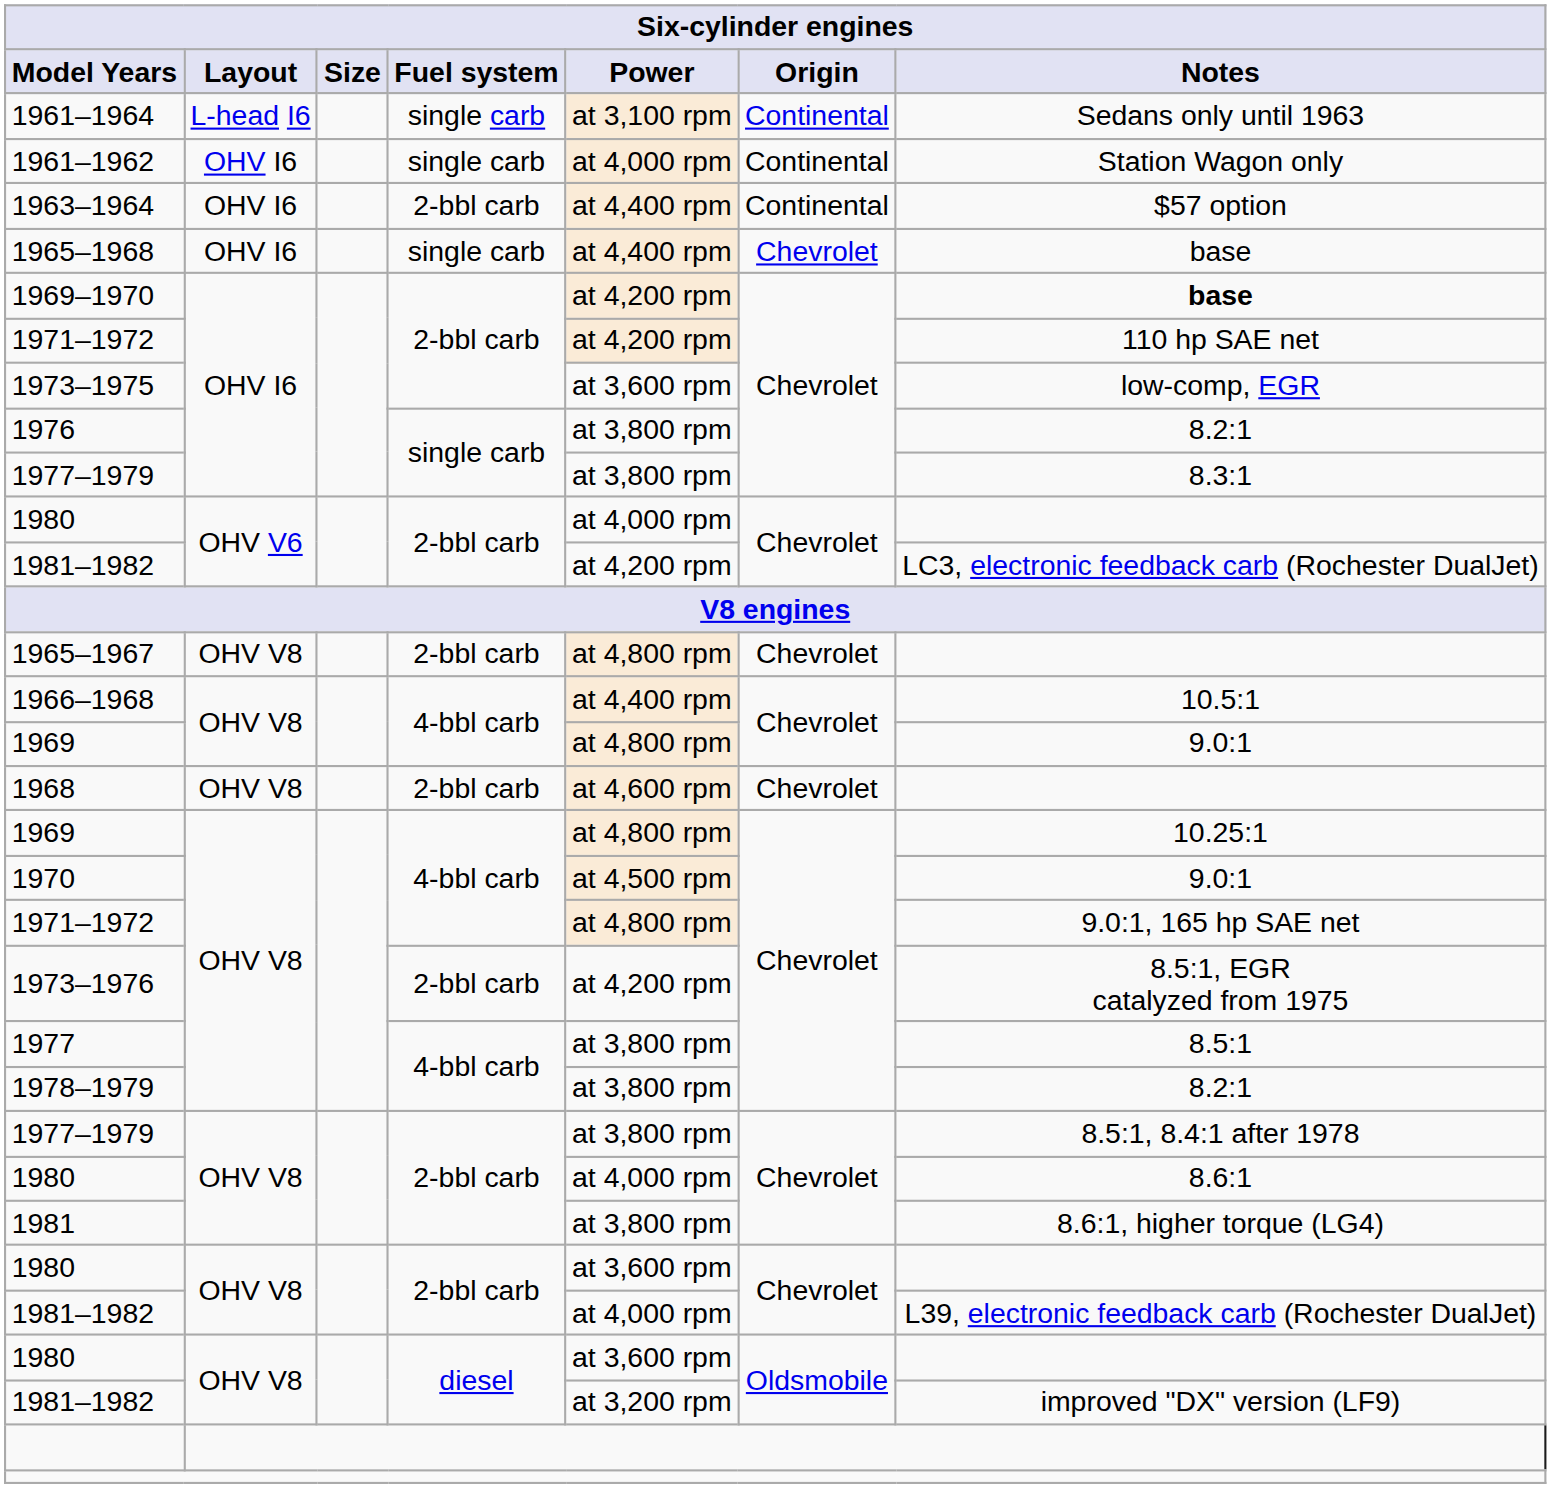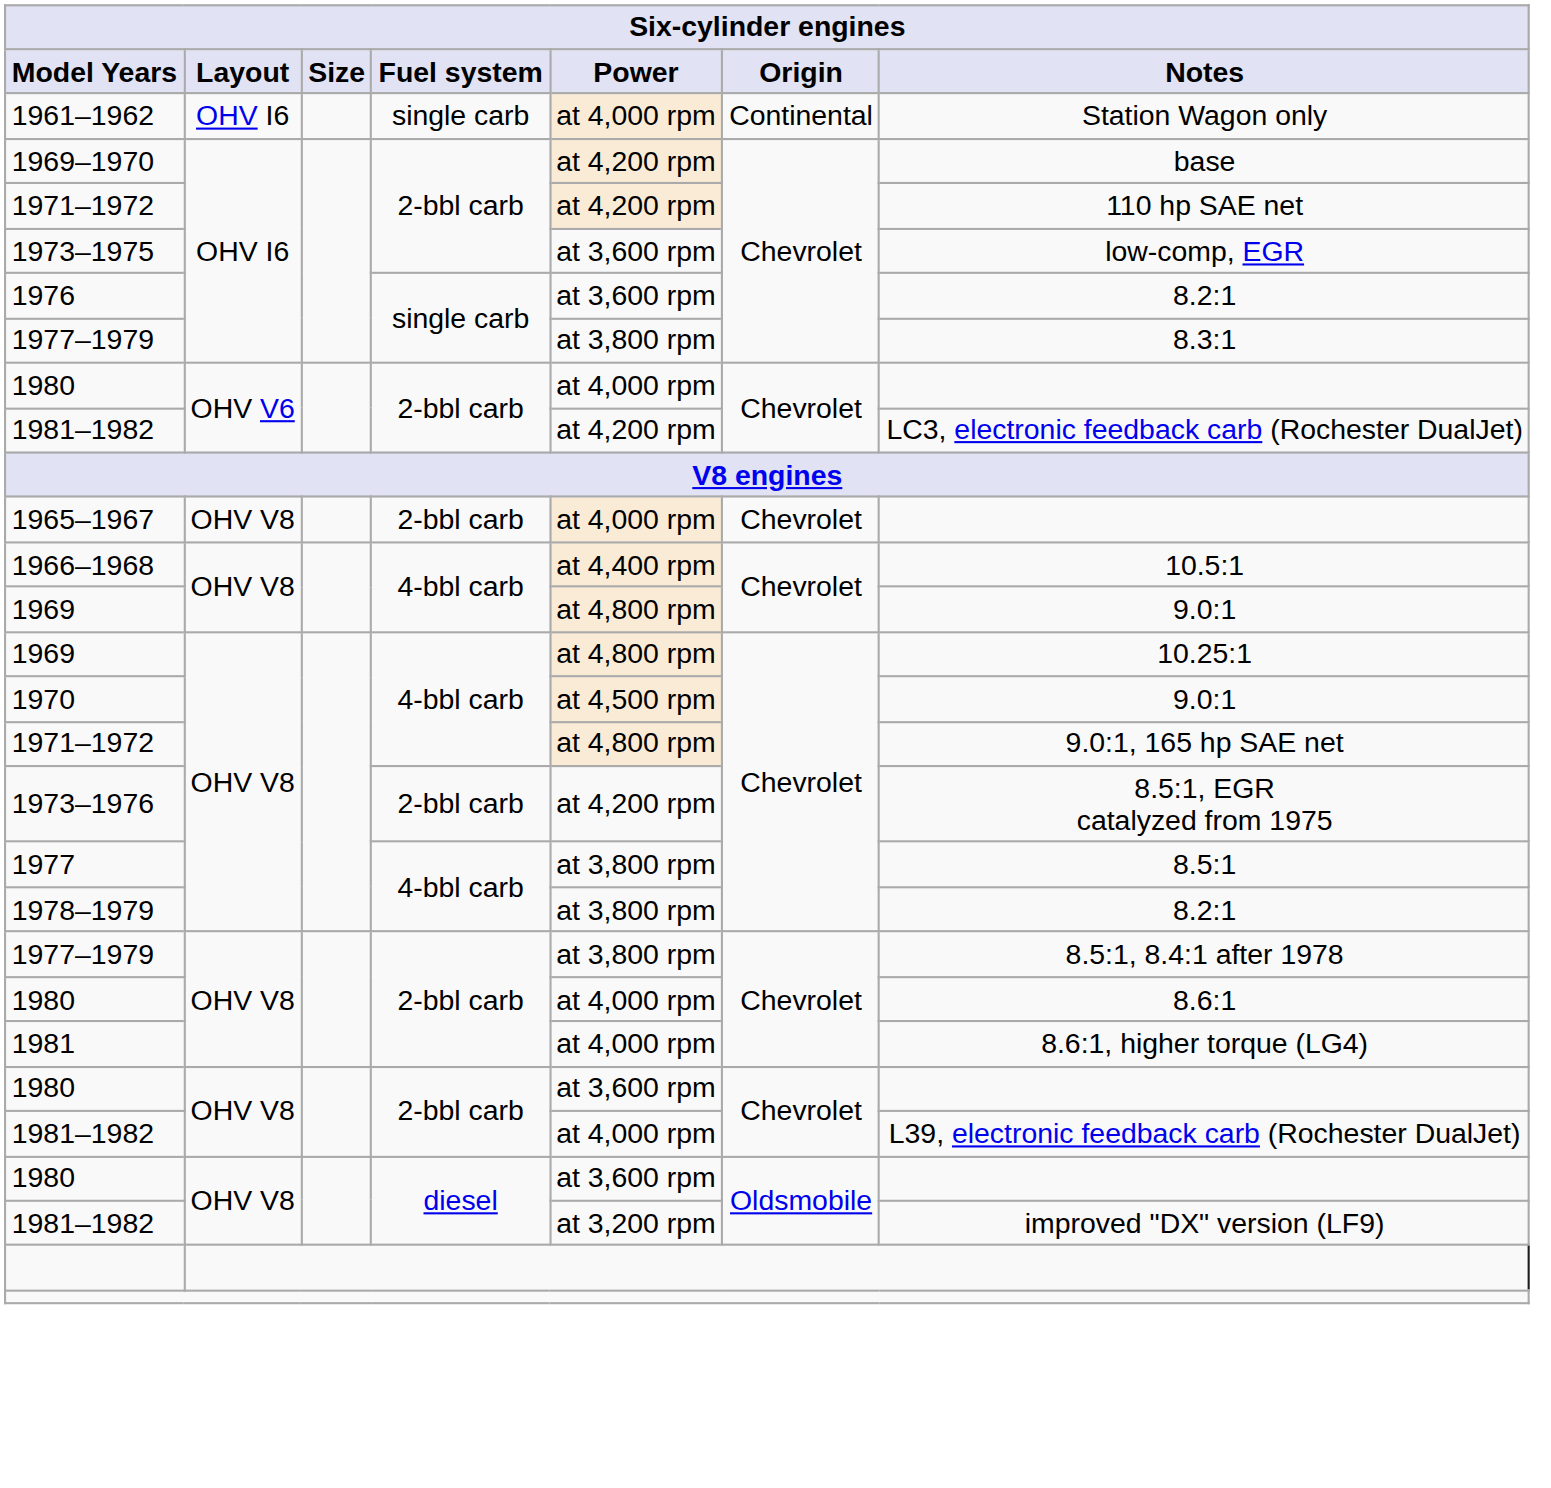- row: 1961–1964 | L-head I6 | single carb | at 3,100 rpm | Continental | Sedans only until 1963
- row: 1963–1964 | OHV I6 | 2-bbl carb | at 4,400 rpm | Continental | $57 option
- row: 1965–1968 | OHV I6 | single carb | at 4,400 rpm | Chevrolet | base
1969–1970 | Notes: bold -> normal
1976 | Power: at 3,800 rpm -> at 3,600 rpm
1965–1967 | Power: at 4,800 rpm -> at 4,000 rpm
- row: 1968 | OHV V8 | 2-bbl carb | at 4,600 rpm | Chevrolet
1981 | Power: at 3,800 rpm -> at 4,000 rpm
